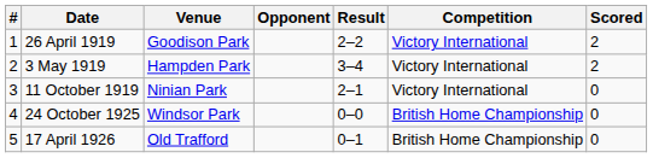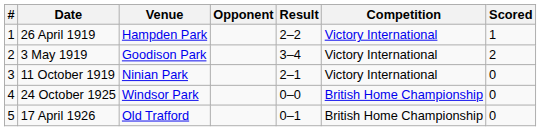26 April 1919 | Venue: Goodison Park -> Hampden Park
26 April 1919 | Scored: 2 -> 1
3 May 1919 | Venue: Hampden Park -> Goodison Park
